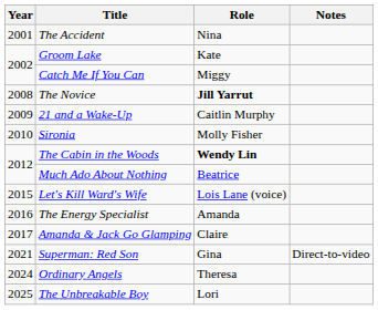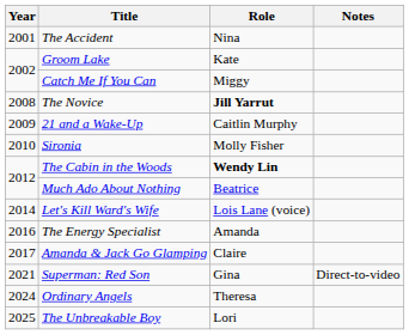Let's Kill Ward's Wife | Year: 2015 -> 2014
